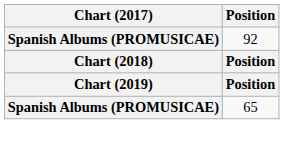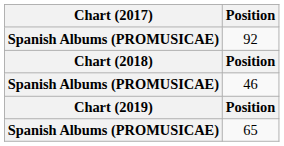+ row: Spanish Albums (PROMUSICAE) | 46
